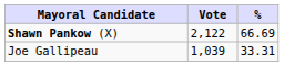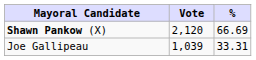Shawn Pankow (X) | Vote: 2,122 -> 2,120
